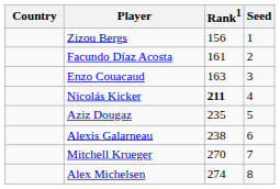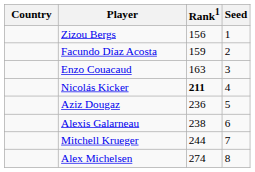Facundo Díaz Acosta | Rank1: 161 -> 159
Aziz Dougaz | Rank1: 235 -> 236
Mitchell Krueger | Rank1: 270 -> 244
